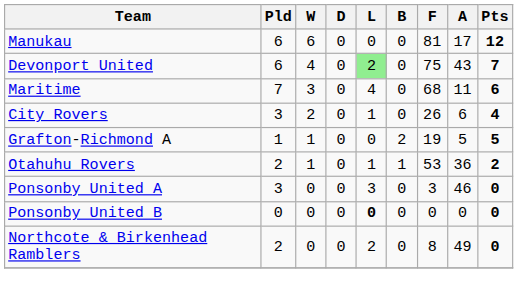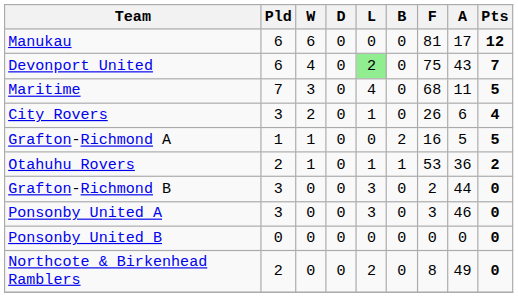Maritime | Pts: 6 -> 5
Grafton-Richmond A | F: 19 -> 16
+ row: Grafton-Richmond B | 3 | 0 | 0 | 3 | 0 | 2 | 44 | 0
Ponsonby United B | L: bold -> normal
